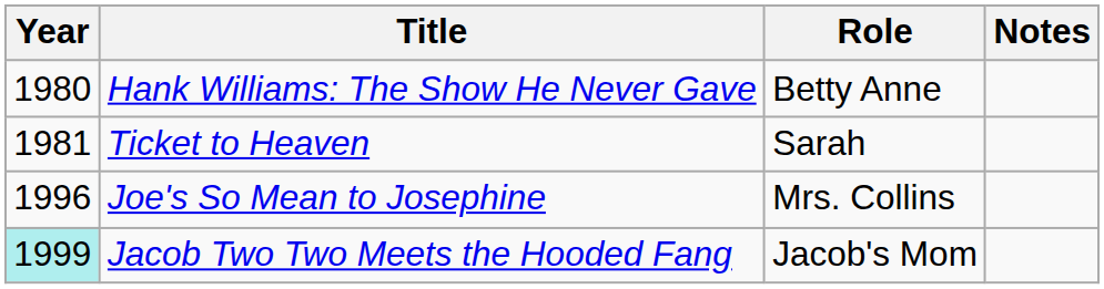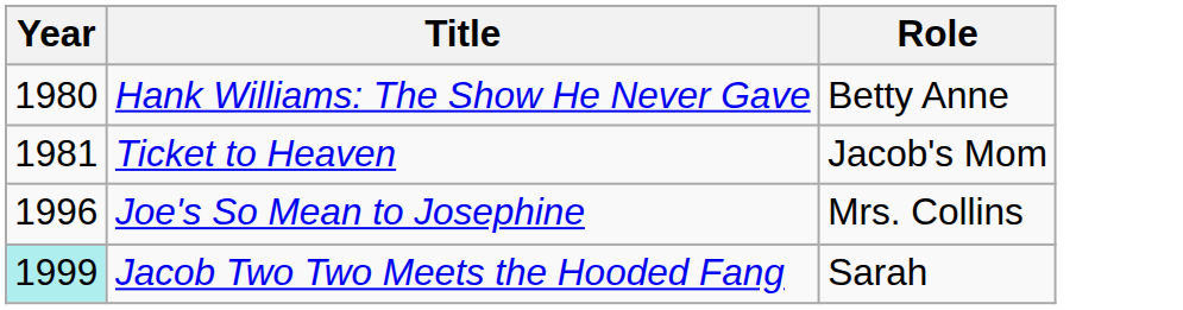- column: Notes
Ticket to Heaven | Role: Sarah -> Jacob's Mom
Jacob Two Two Meets the Hooded Fang | Role: Jacob's Mom -> Sarah
